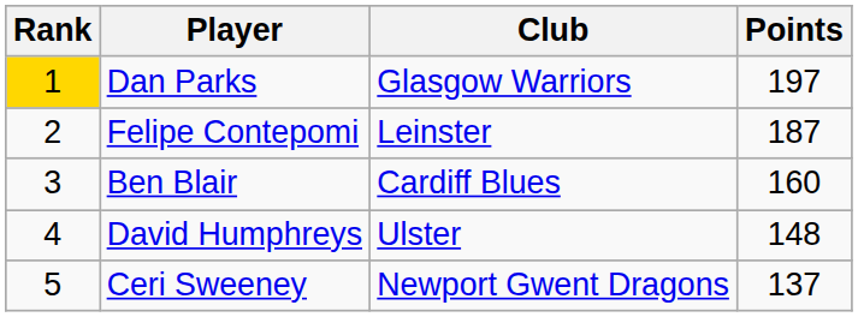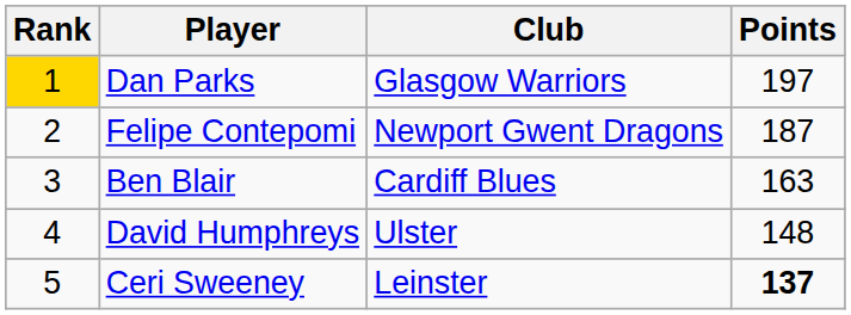Felipe Contepomi | Club: Leinster -> Newport Gwent Dragons
Ben Blair | Points: 160 -> 163
Ceri Sweeney | Club: Newport Gwent Dragons -> Leinster
Ceri Sweeney | Points: normal -> bold
